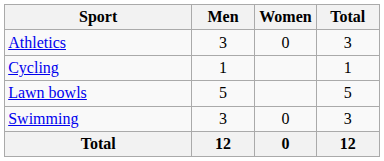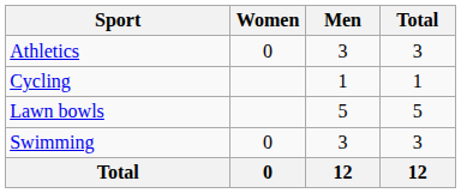columns swapped: Men <-> Women
